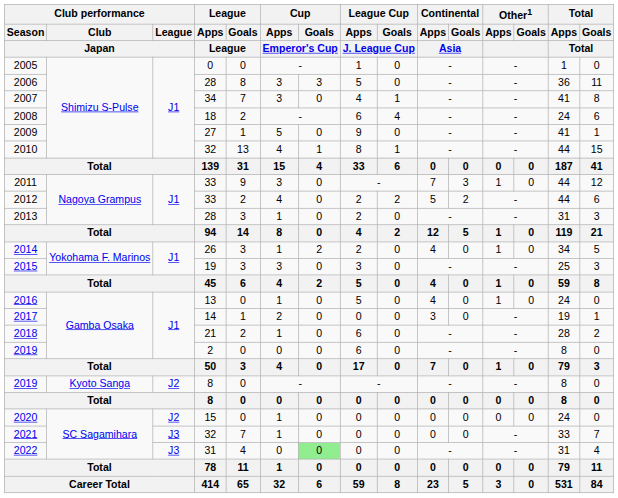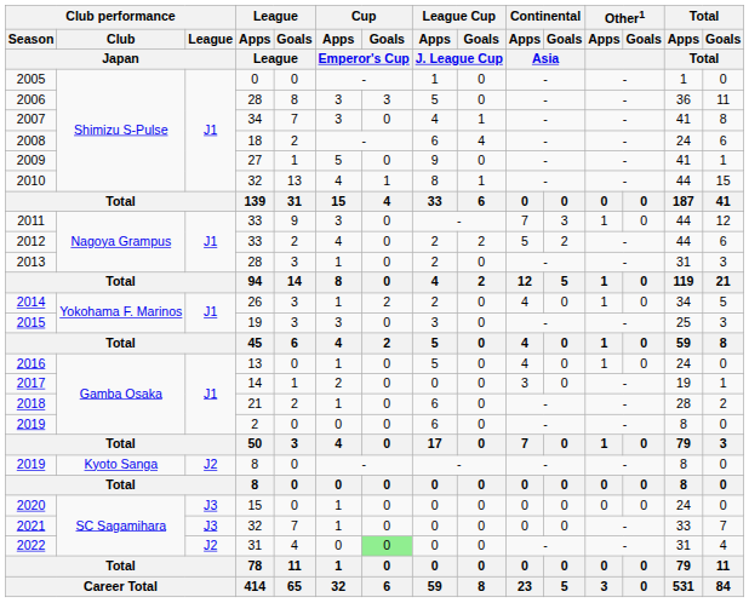2020 | Club performance / League / Japan: J2 -> J3
2022 | Club performance / League / Japan: J3 -> J2
